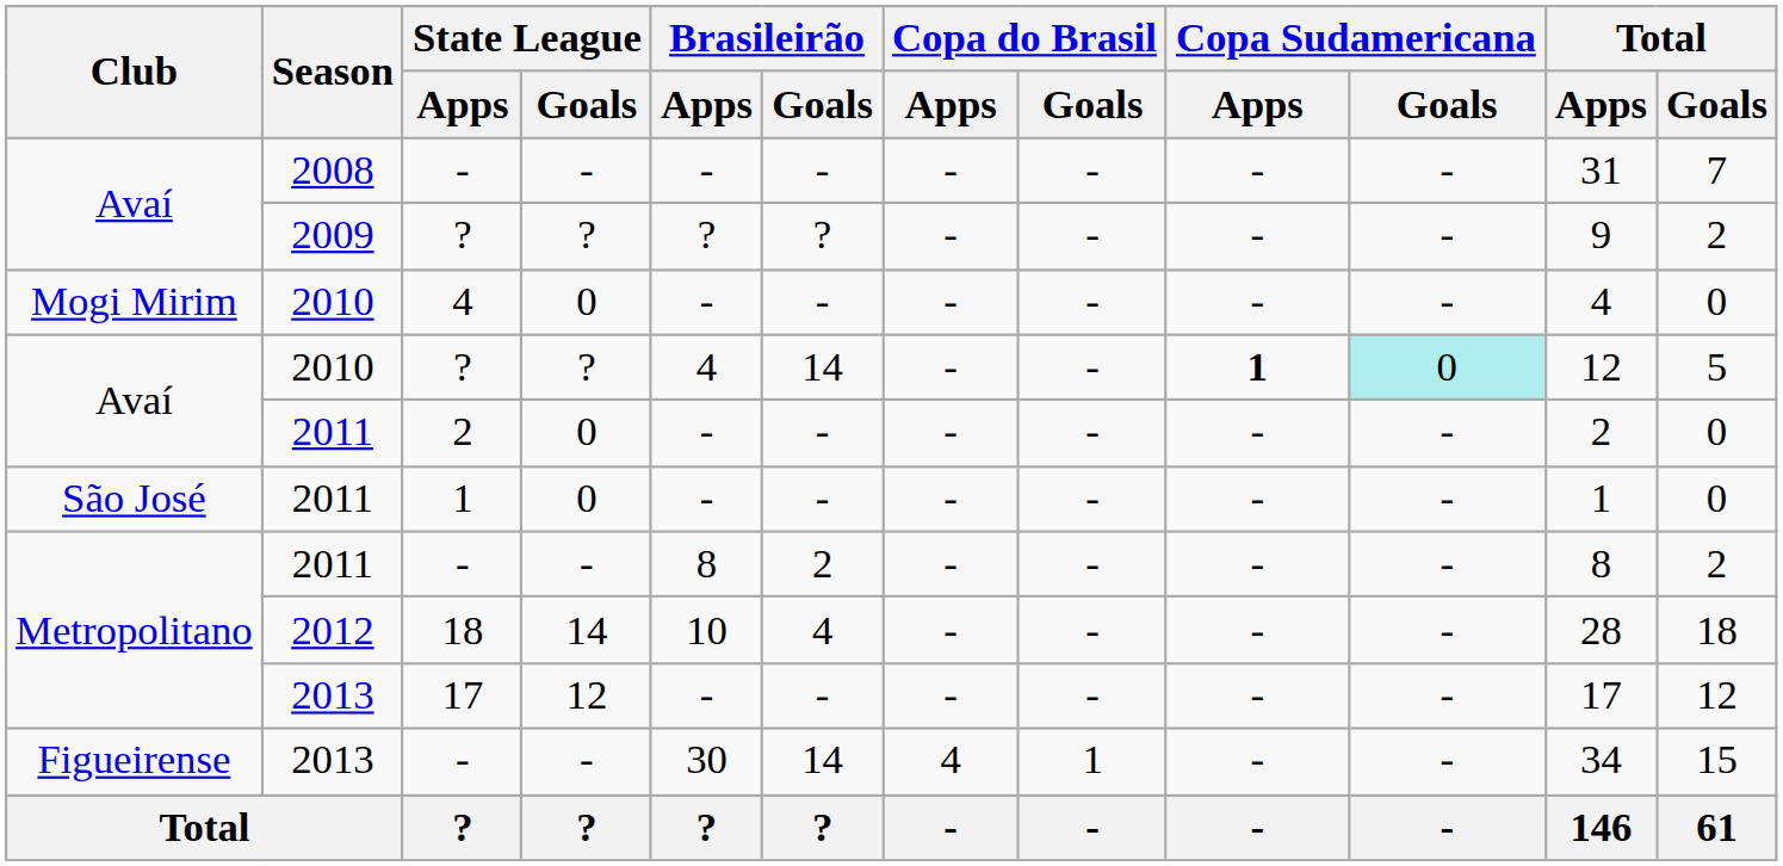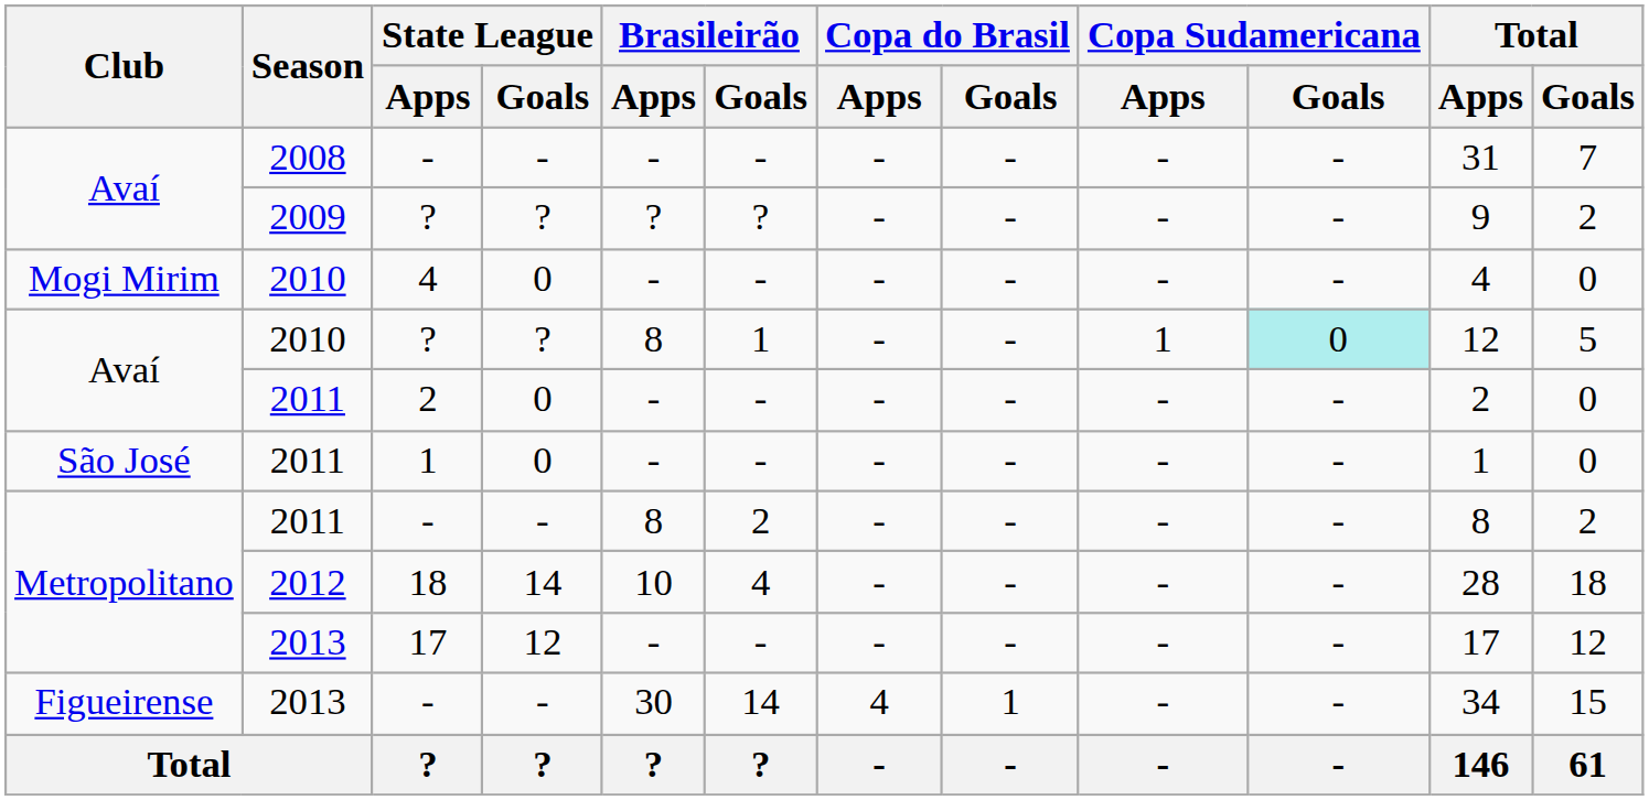2010 / ? | Brasileirão / Apps: 4 -> 8
2010 / ? | Brasileirão / Goals: 14 -> 1
2010 / ? | Copa Sudamericana / Apps: bold -> normal
